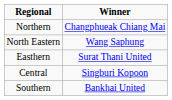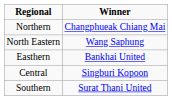Easthern | Winner: Surat Thani United -> Bankhai United
Southern | Winner: Bankhai United -> Surat Thani United
